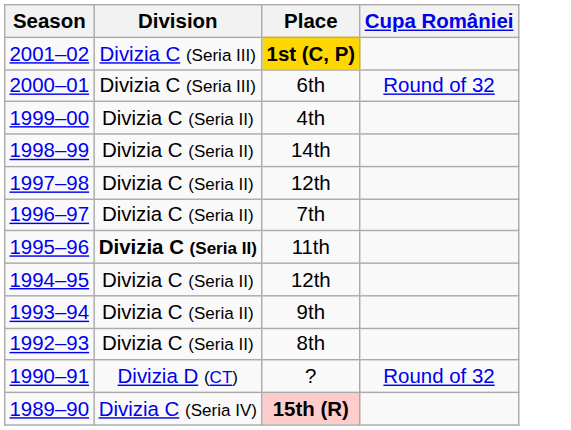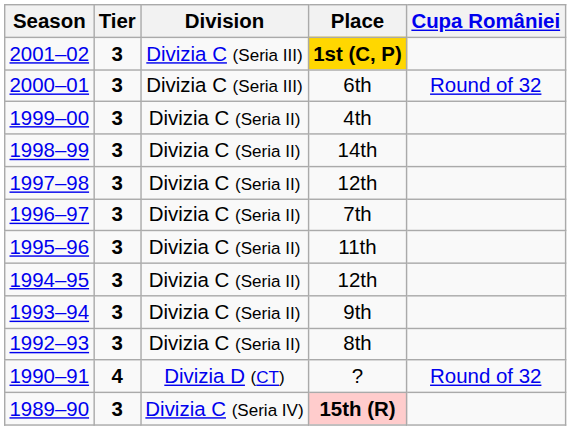+ column: Tier | 3 | 3 | 3 | 3 | 3 | 3 | 3 | 3 | 3 | 3 | 4 | 3
11th | Division: bold -> normal
